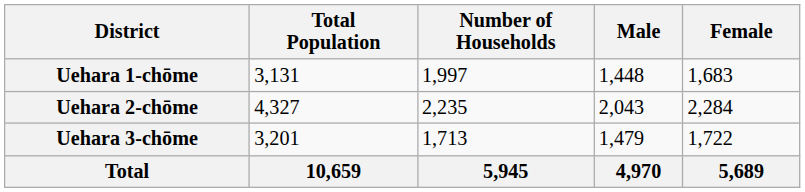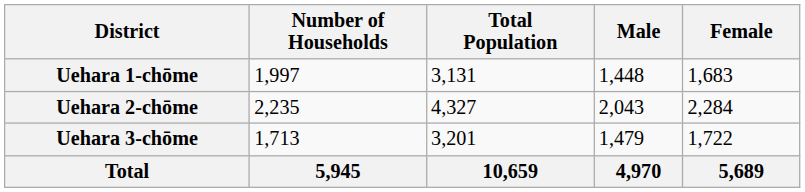columns swapped: Number of Households <-> Total Population
